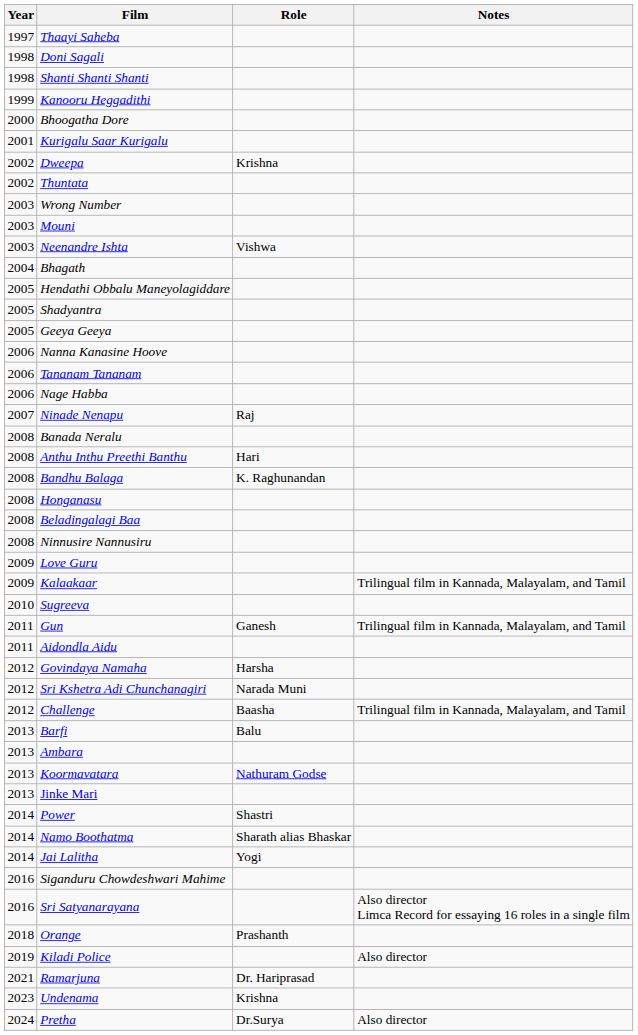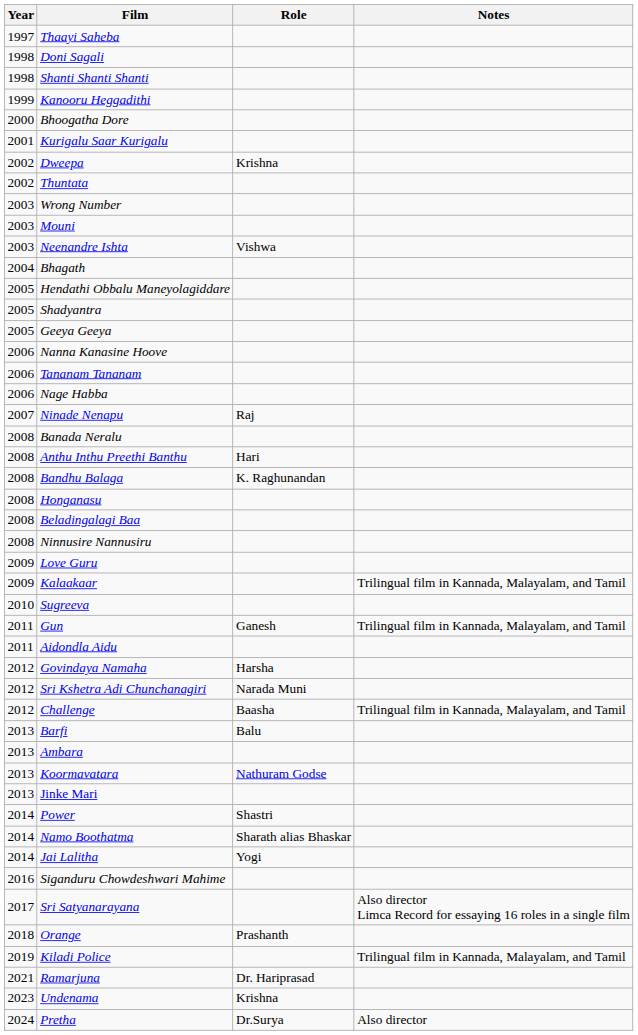Sri Satyanarayana | Year: 2016 -> 2017
Kiladi Police | Notes: Also director -> Trilingual film in Kannada, Malayalam, and Tamil
